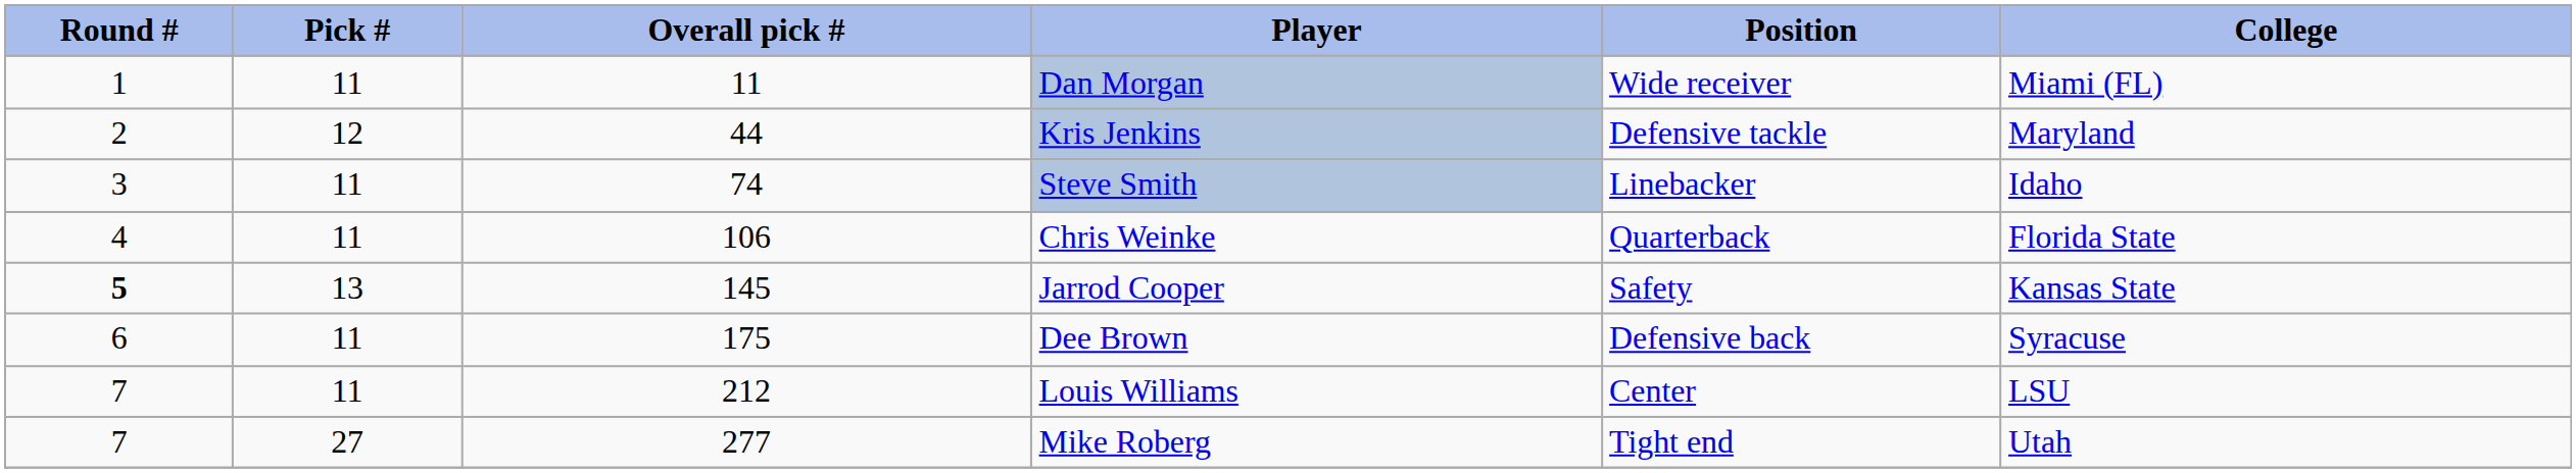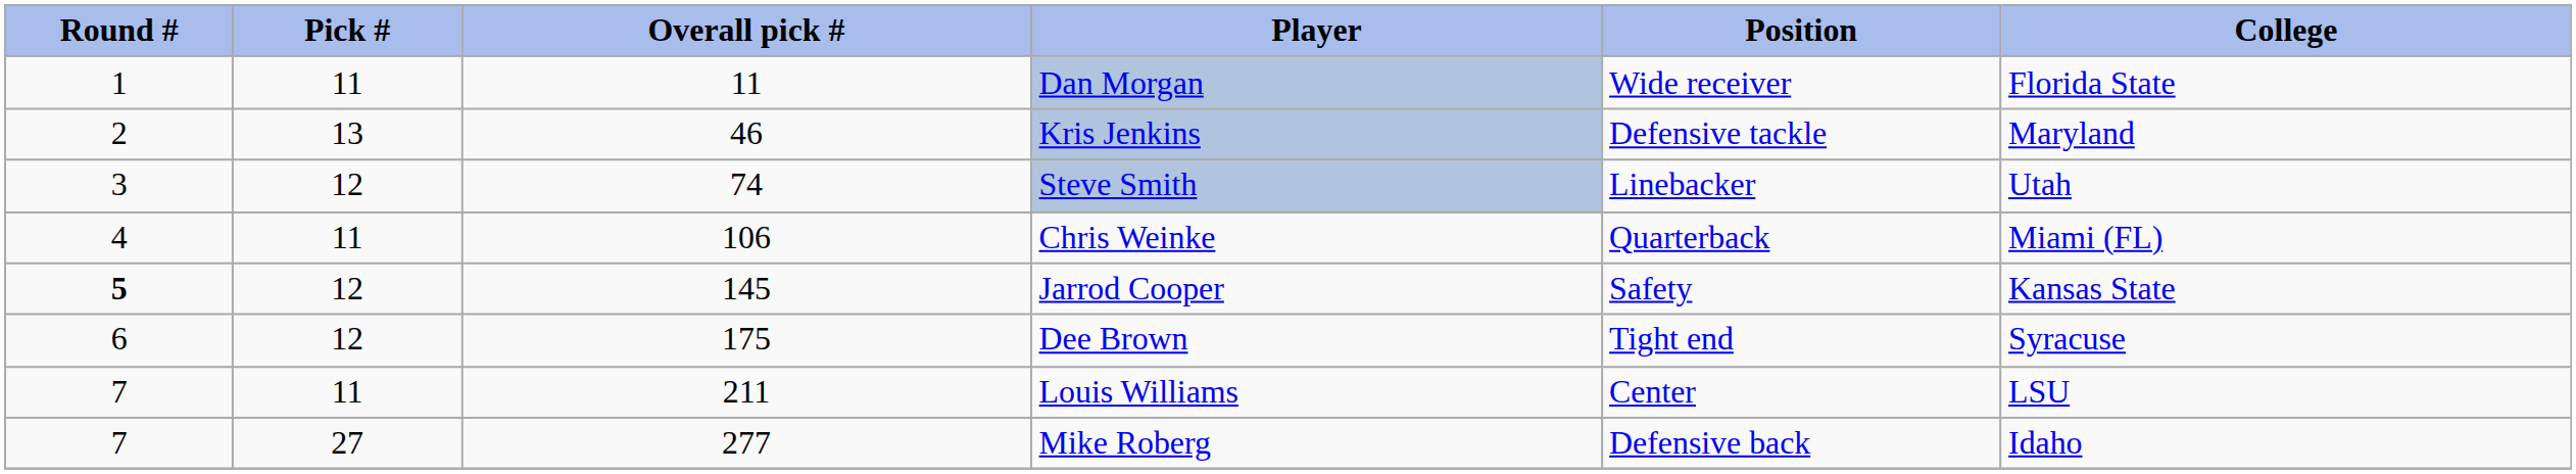Dan Morgan | College: Miami (FL) -> Florida State
Kris Jenkins | Pick #: 12 -> 13
Kris Jenkins | Overall pick #: 44 -> 46
Steve Smith | Pick #: 11 -> 12
Steve Smith | College: Idaho -> Utah
Chris Weinke | College: Florida State -> Miami (FL)
Jarrod Cooper | Pick #: 13 -> 12
Dee Brown | Pick #: 11 -> 12
Dee Brown | Position: Defensive back -> Tight end
Louis Williams | Overall pick #: 212 -> 211
Mike Roberg | Position: Tight end -> Defensive back
Mike Roberg | College: Utah -> Idaho
